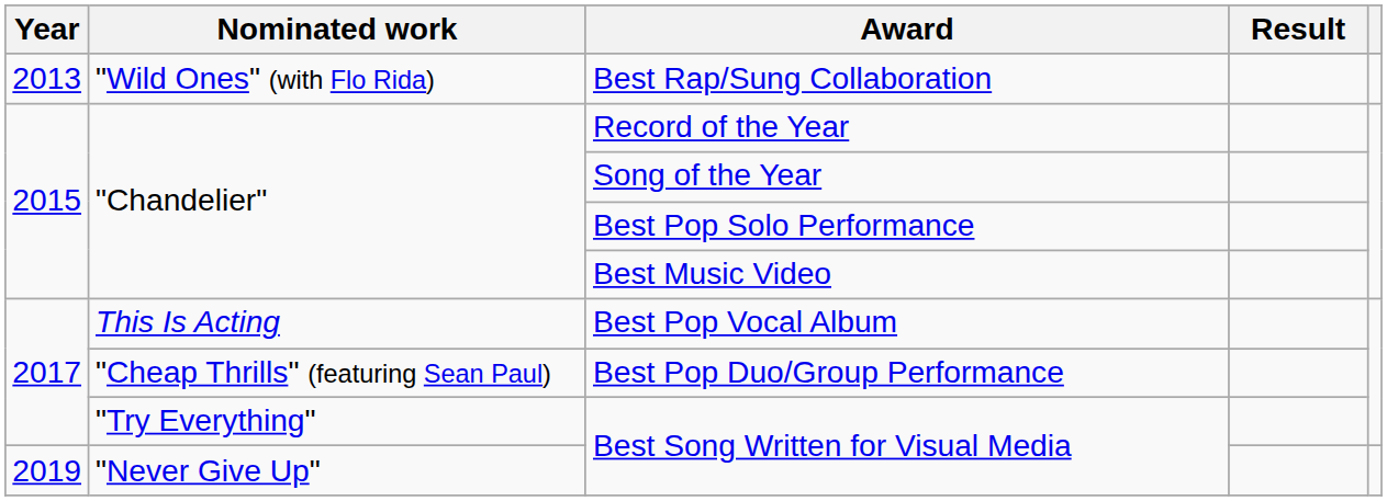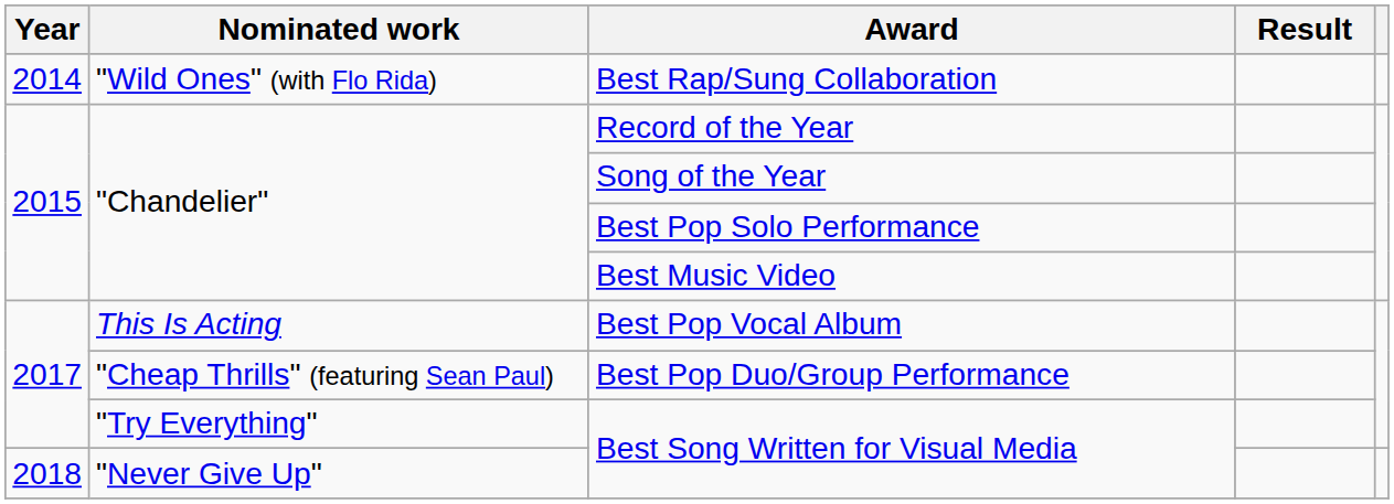Best Rap/Sung Collaboration | Year: 2013 -> 2014
"Never Give Up" / Best Song Written for Visual Media | Year: 2019 -> 2018
